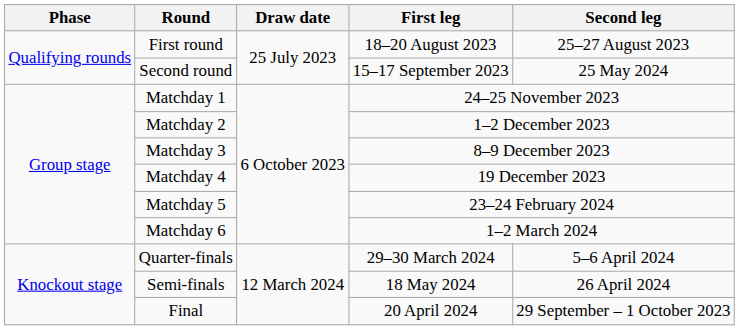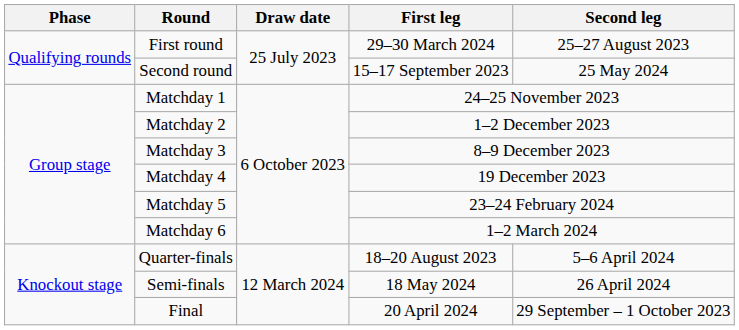First round | First leg: 18–20 August 2023 -> 29–30 March 2024
Quarter-finals | First leg: 29–30 March 2024 -> 18–20 August 2023
